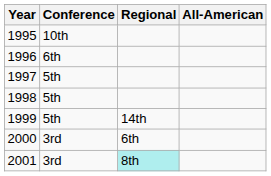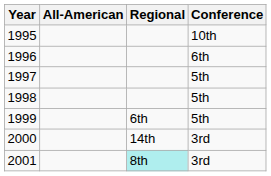columns swapped: Conference <-> All-American
1999 | Regional: 14th -> 6th
2000 | Regional: 6th -> 14th
